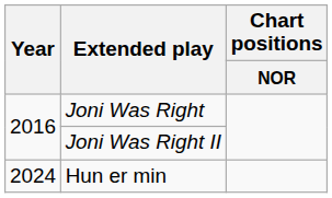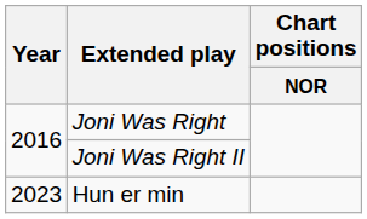Hun er min | Year: 2024 -> 2023
